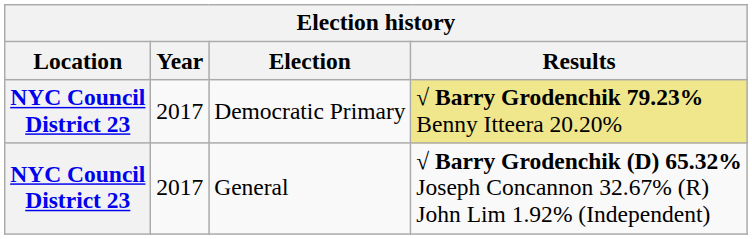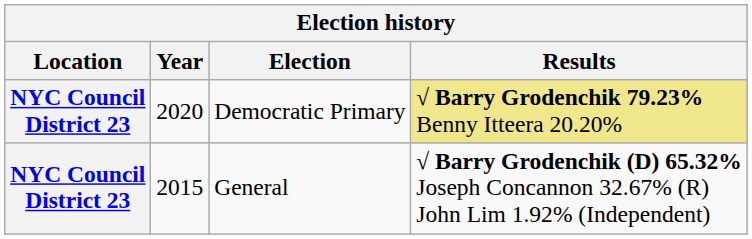Democratic Primary | Year: 2017 -> 2020
General | Year: 2017 -> 2015
